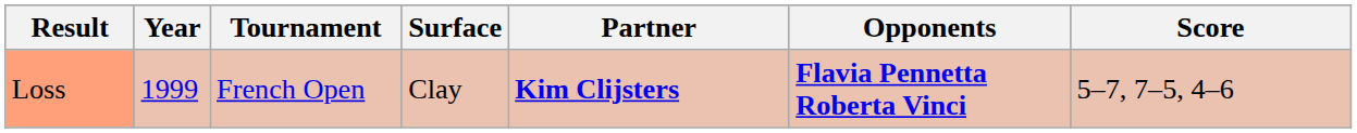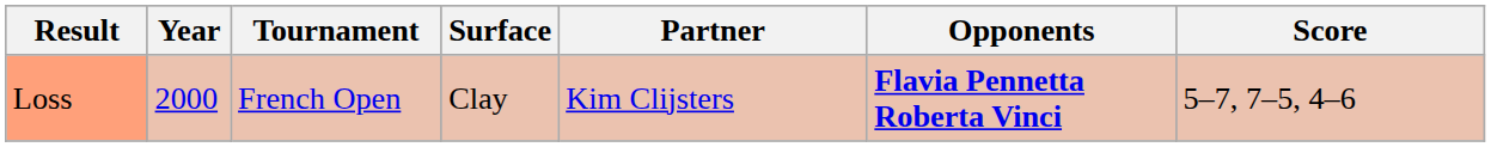Loss | Year: 1999 -> 2000
Loss | Partner: bold -> normal
